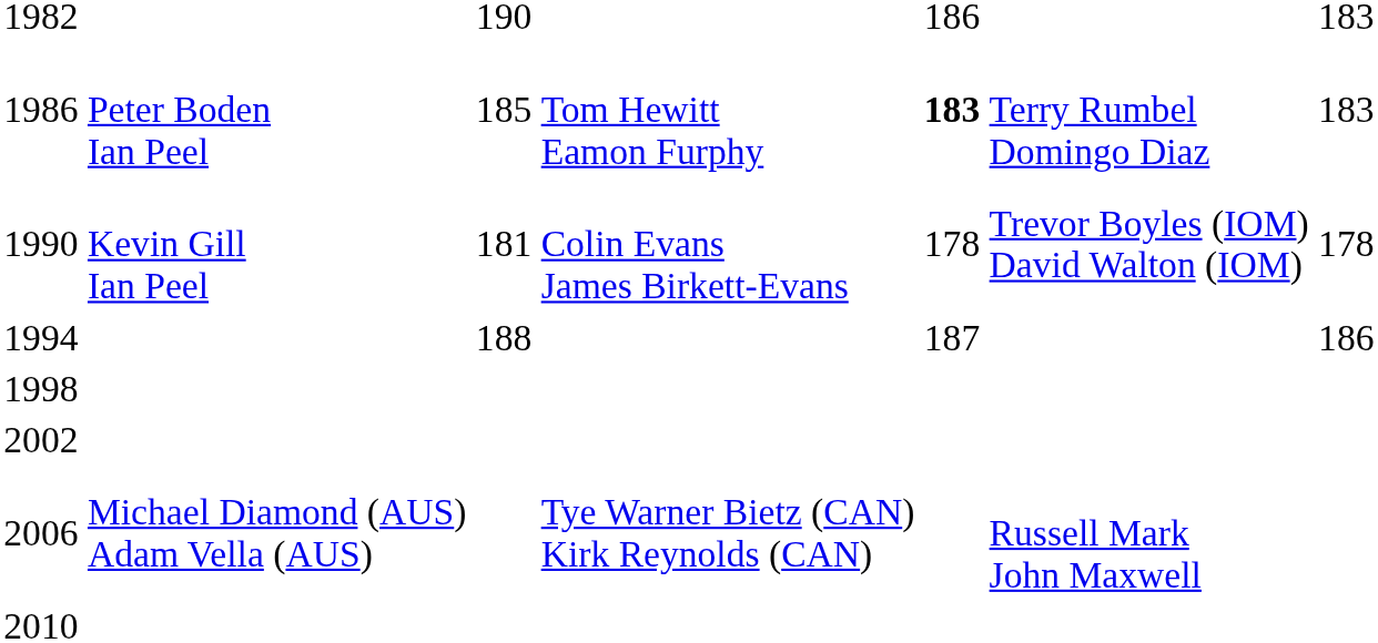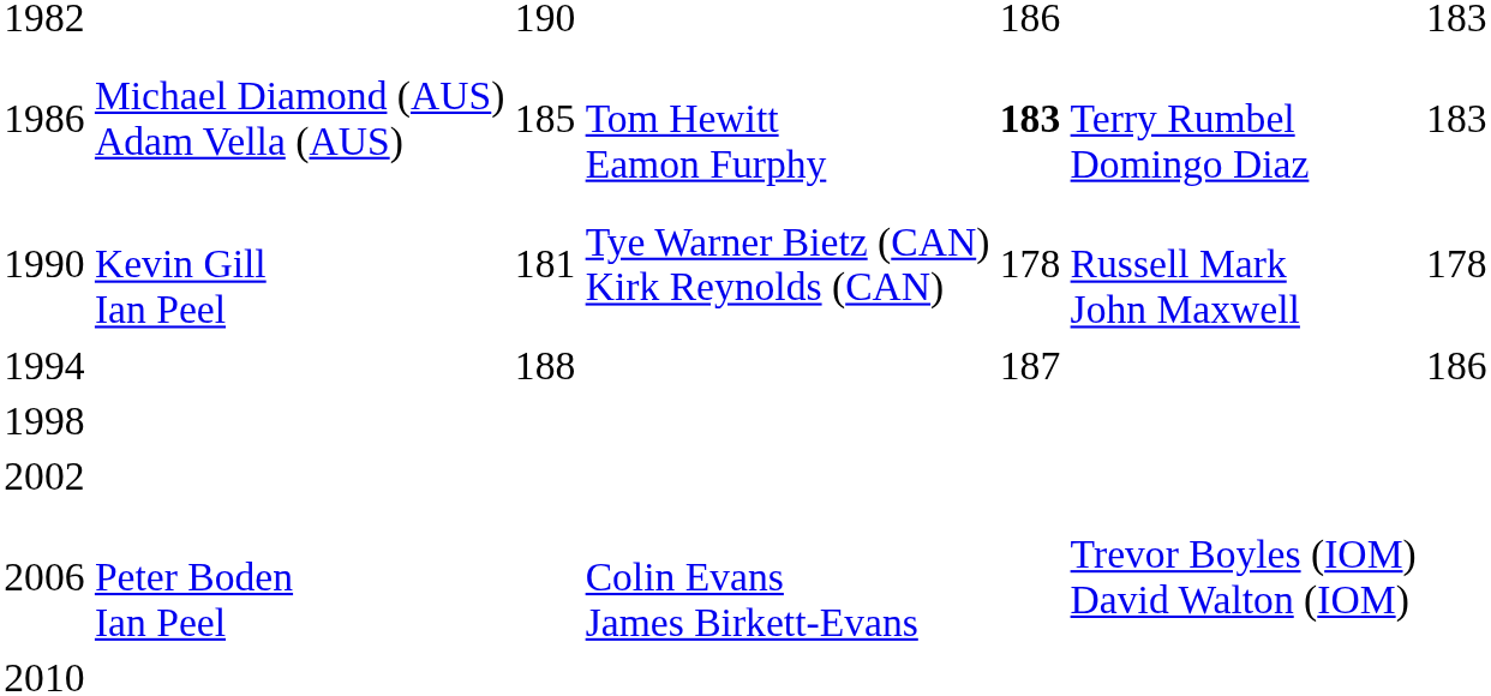1986 | column 2: Peter Boden Ian Peel -> Michael Diamond (AUS) Adam Vella (AUS)
1990 | column 4: Colin Evans James Birkett-Evans -> Tye Warner Bietz (CAN) Kirk Reynolds (CAN)
1990 | column 6: Trevor Boyles (IOM) David Walton (IOM) -> Russell Mark John Maxwell
2006 | column 2: Michael Diamond (AUS) Adam Vella (AUS) -> Peter Boden Ian Peel
2006 | column 4: Tye Warner Bietz (CAN) Kirk Reynolds (CAN) -> Colin Evans James Birkett-Evans
2006 | column 6: Russell Mark John Maxwell -> Trevor Boyles (IOM) David Walton (IOM)
